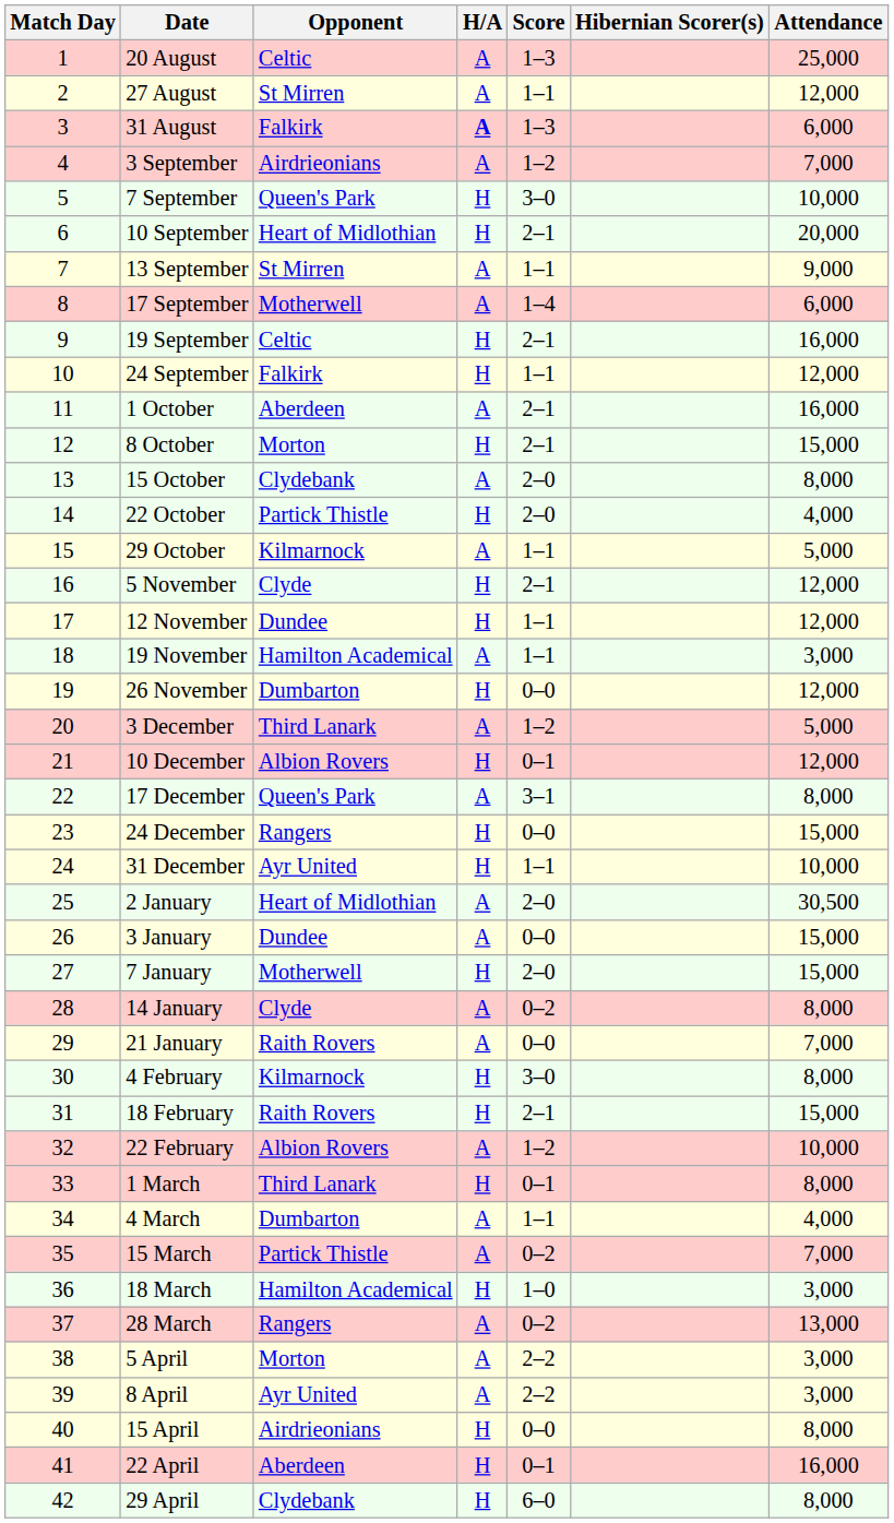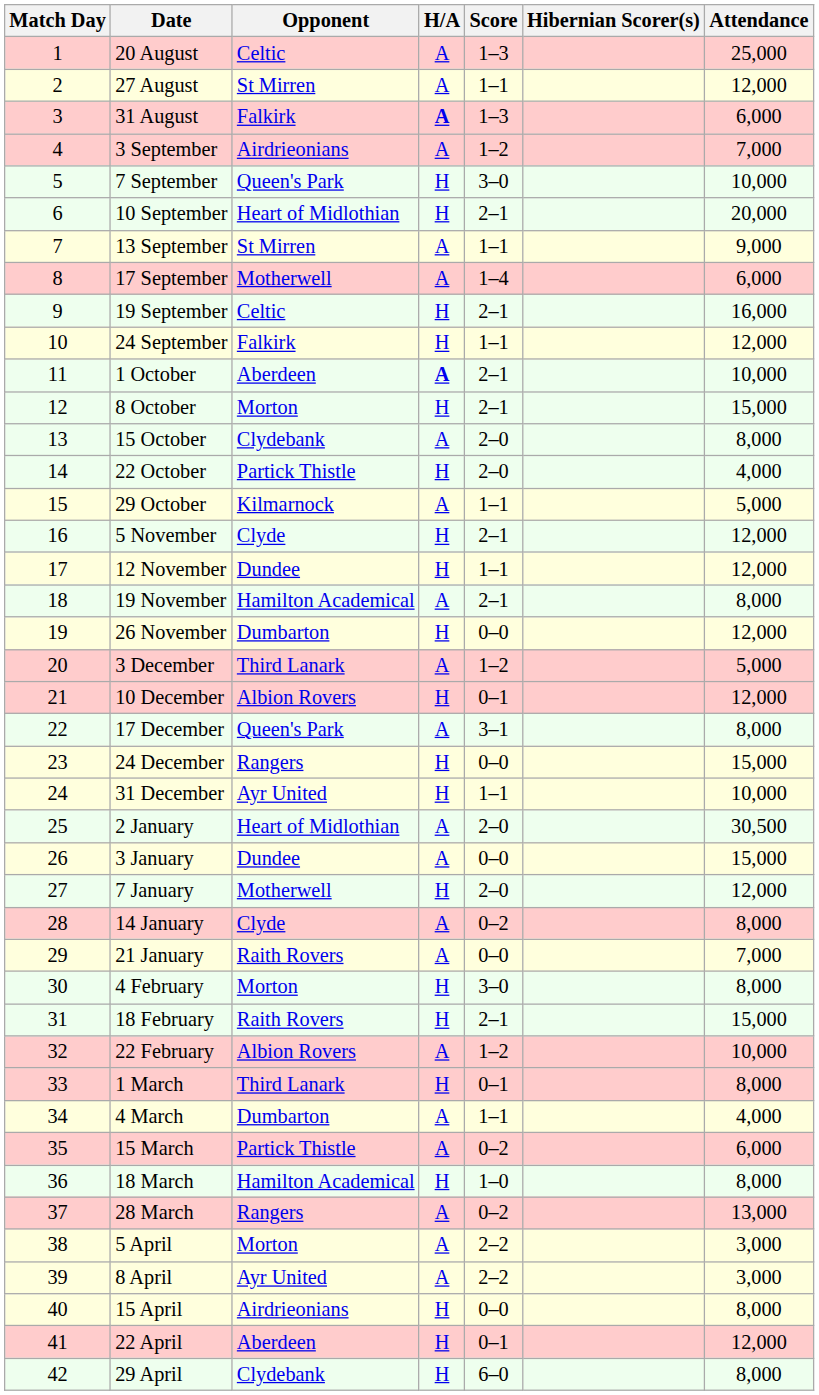1 October | H/A: normal -> bold
1 October | Attendance: 16,000 -> 10,000
19 November | Score: 1–1 -> 2–1
19 November | Attendance: 3,000 -> 8,000
7 January | Attendance: 15,000 -> 12,000
4 February | Opponent: Kilmarnock -> Morton
15 March | Attendance: 7,000 -> 6,000
18 March | Attendance: 3,000 -> 8,000
22 April | Attendance: 16,000 -> 12,000
